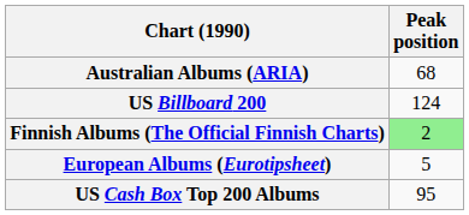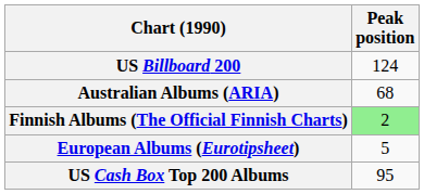rows swapped: Australian Albums (ARIA) <-> US Billboard 200
